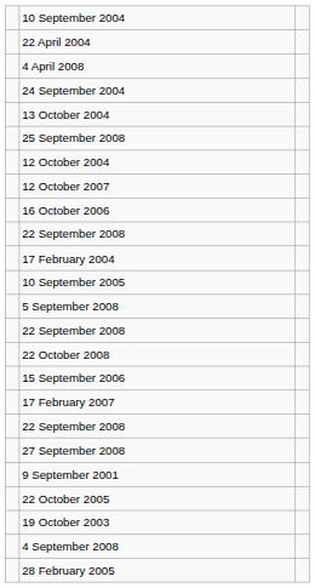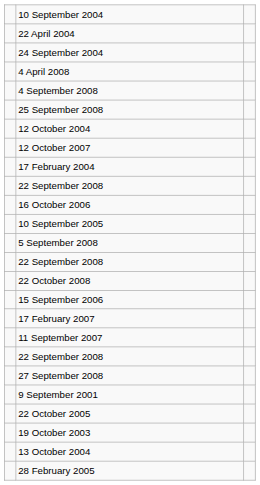rows swapped: 24 September 2004 <-> 4 April 2008
rows swapped: 13 October 2004 <-> 4 September 2008
rows swapped: 16 October 2006 <-> 17 February 2004
+ row: 11 September 2007
